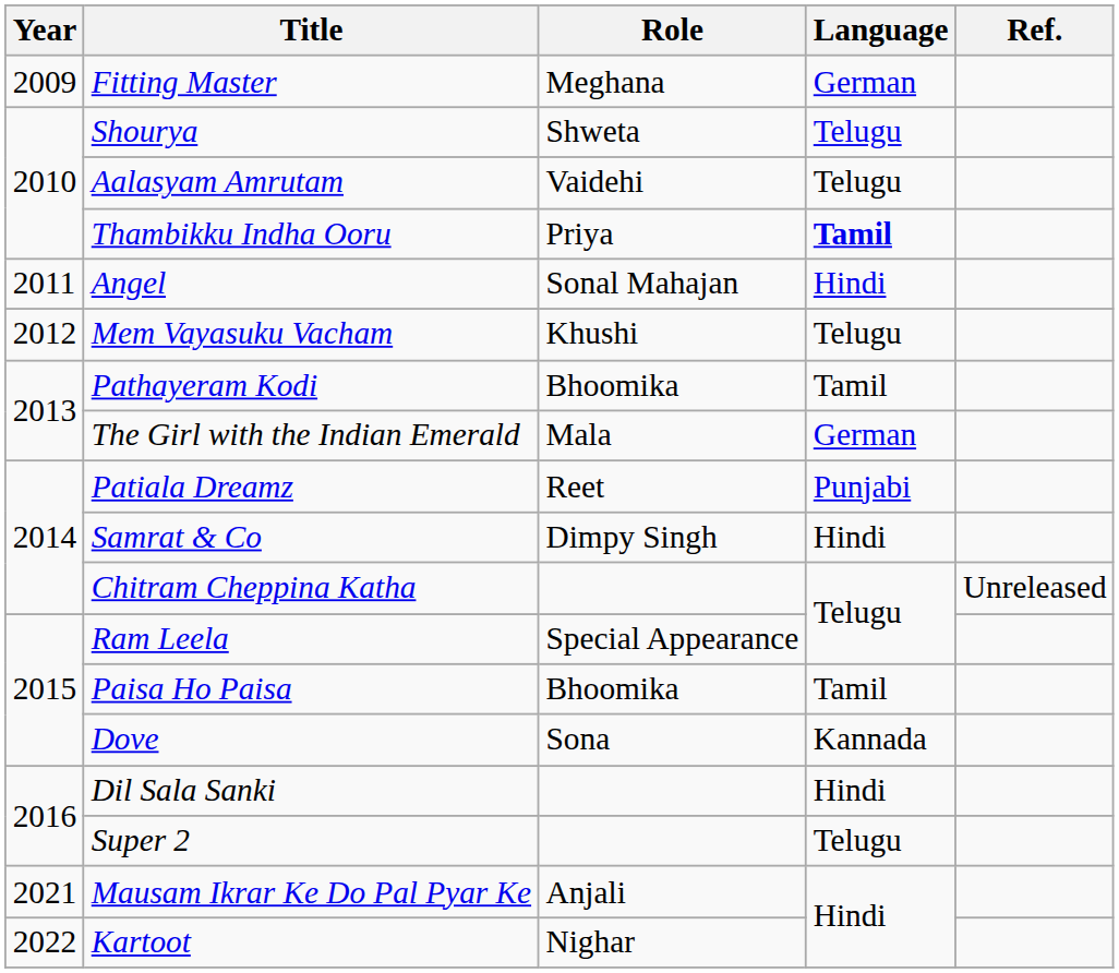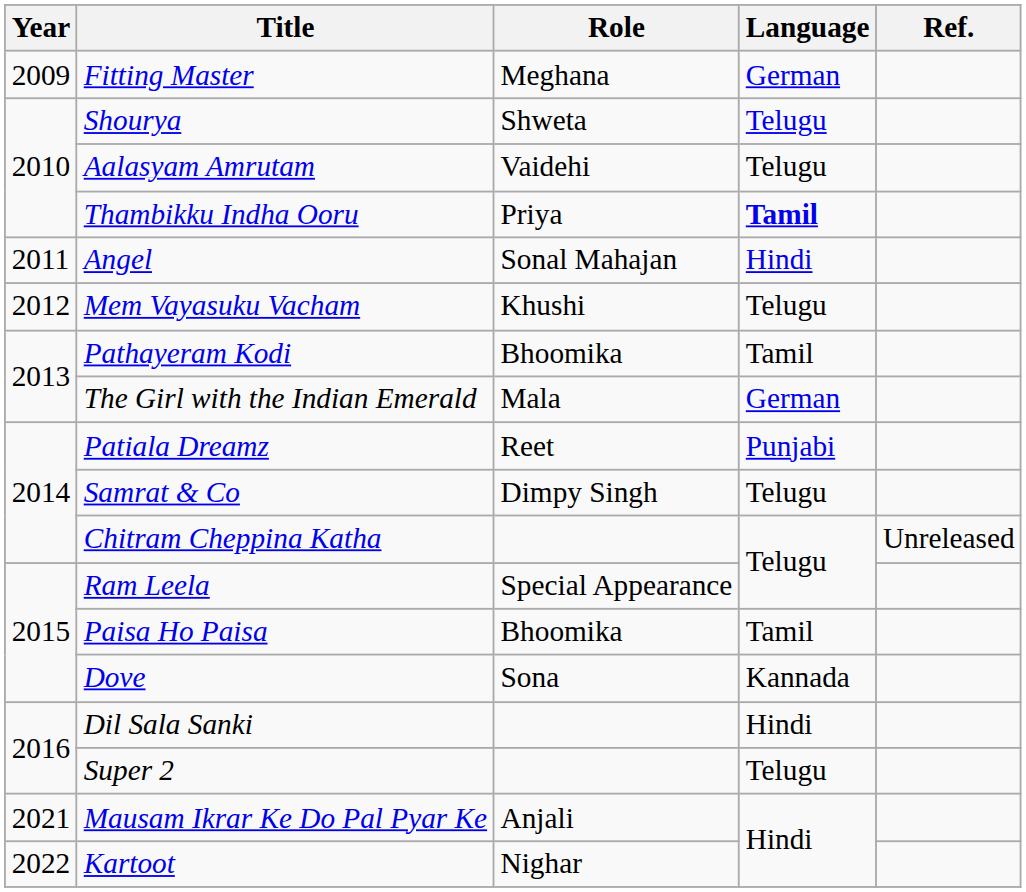Samrat & Co | Language: Hindi -> Telugu
